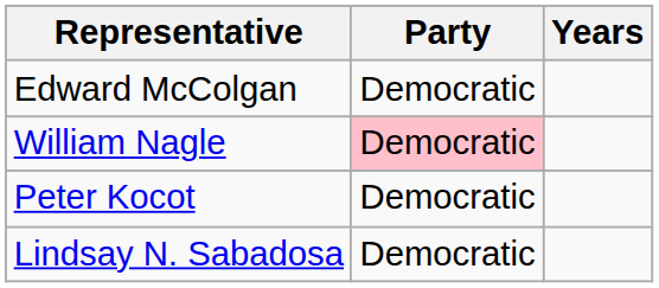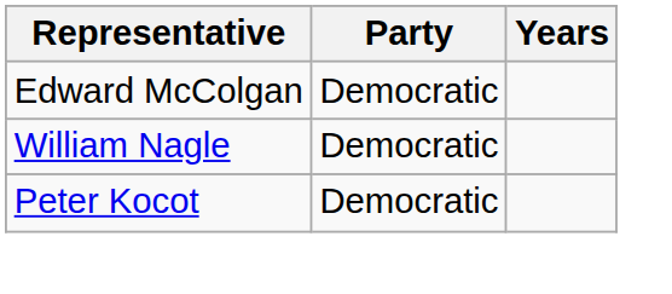William Nagle | Party: pink background -> no background
- row: Lindsay N. Sabadosa | Democratic
